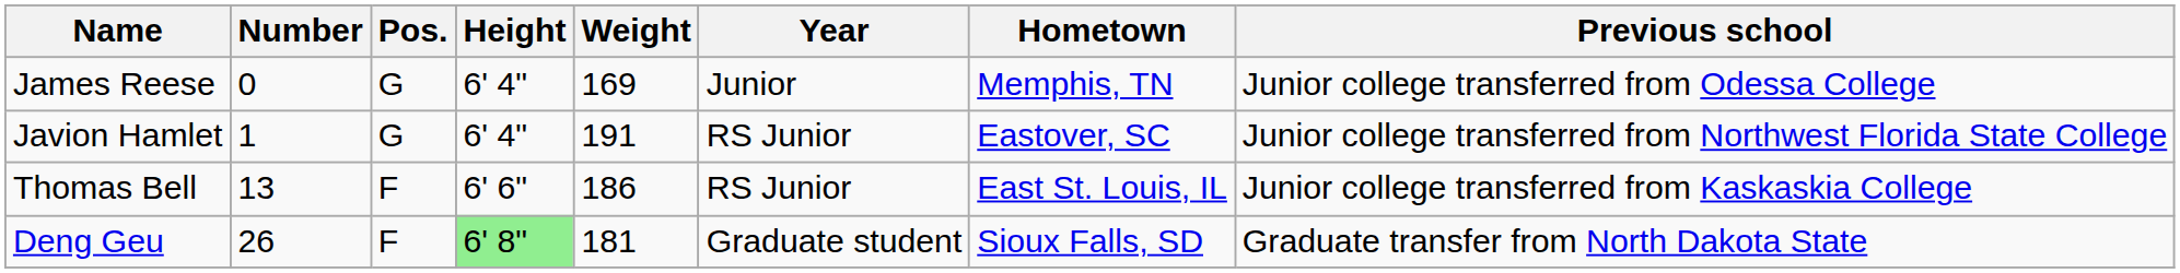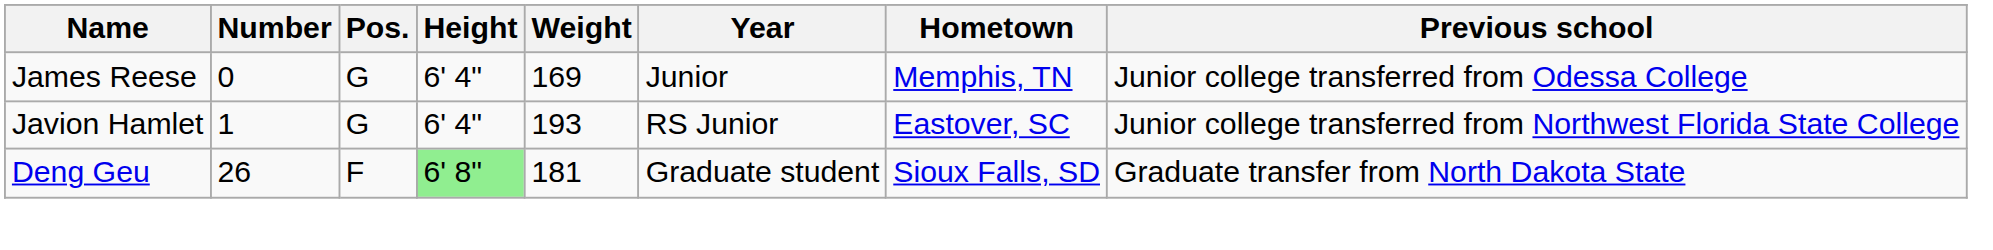Javion Hamlet | Weight: 191 -> 193
- row: Thomas Bell | 13 | F | 6' 6" | 186 | RS Junior | East St. Louis, IL | Junior college transferred from Kaskaskia College
